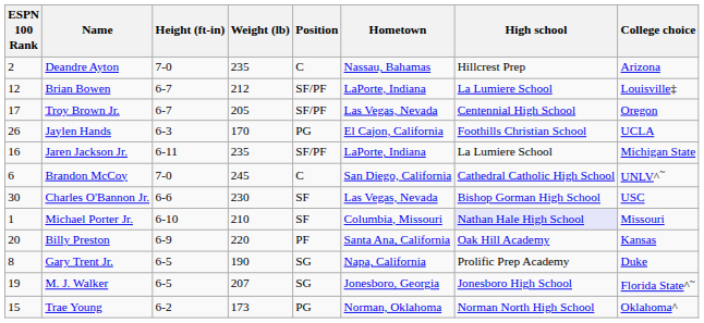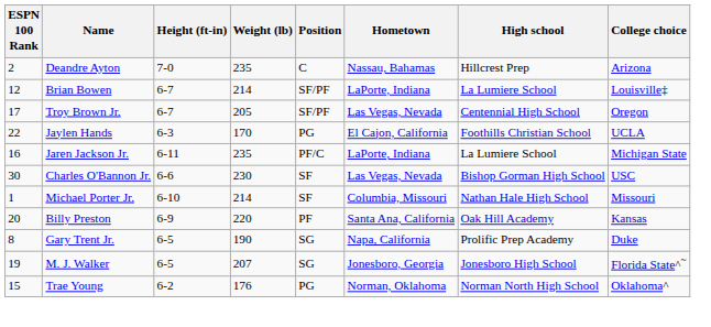Brian Bowen | Weight (lb): 212 -> 214
Jaylen Hands | ESPN 100 Rank: 26 -> 22
Jaren Jackson Jr. | Position: SF/PF -> PF/C
- row: 6 | Brandon McCoy | 7-0 | 245 | C | San Diego, California | Cathedral Catholic High School | UNLV^~
Michael Porter Jr. | Weight (lb): 210 -> 214
Michael Porter Jr. | High school: lavender background -> no background
Trae Young | Weight (lb): 173 -> 176
